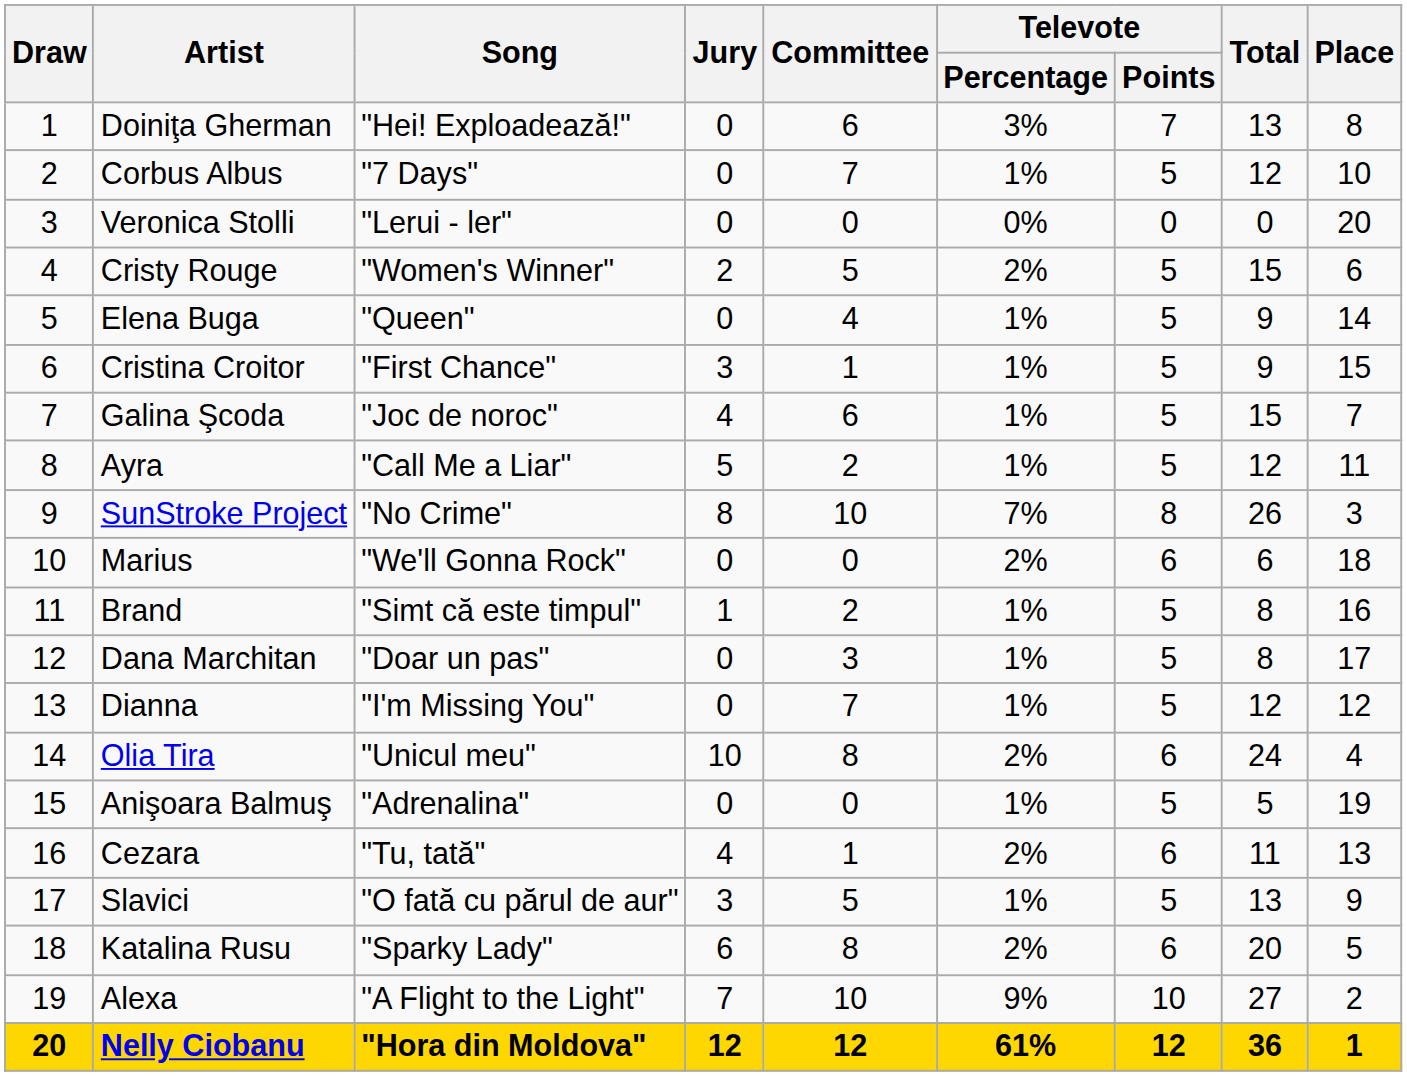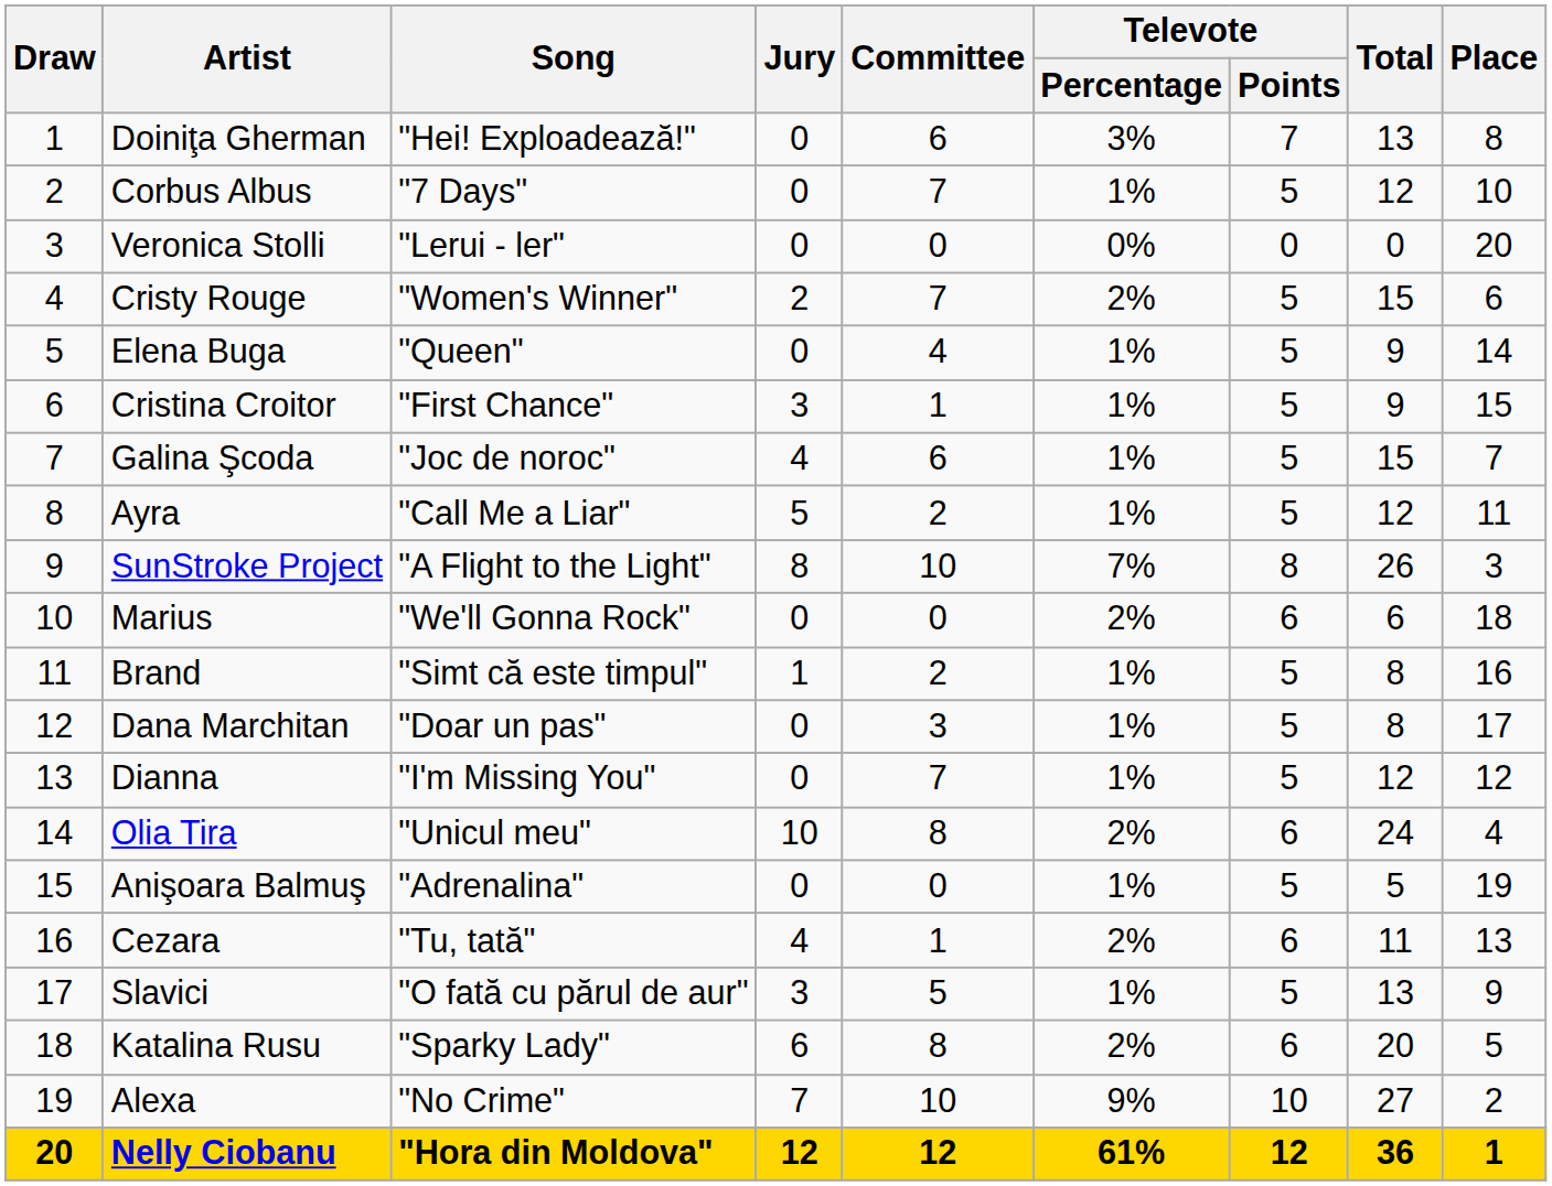Cristy Rouge | Committee: 5 -> 7
SunStroke Project | Song: "No Crime" -> "A Flight to the Light"
Alexa | Song: "A Flight to the Light" -> "No Crime"
